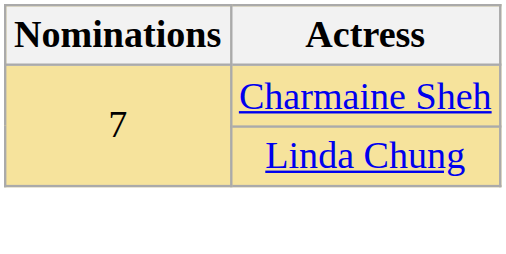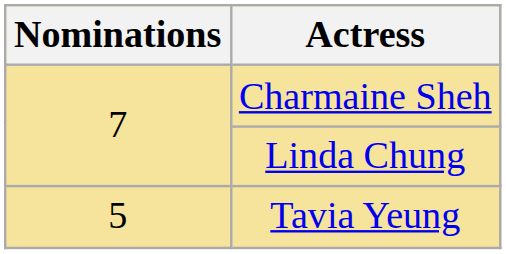+ row: 5 | Tavia Yeung
